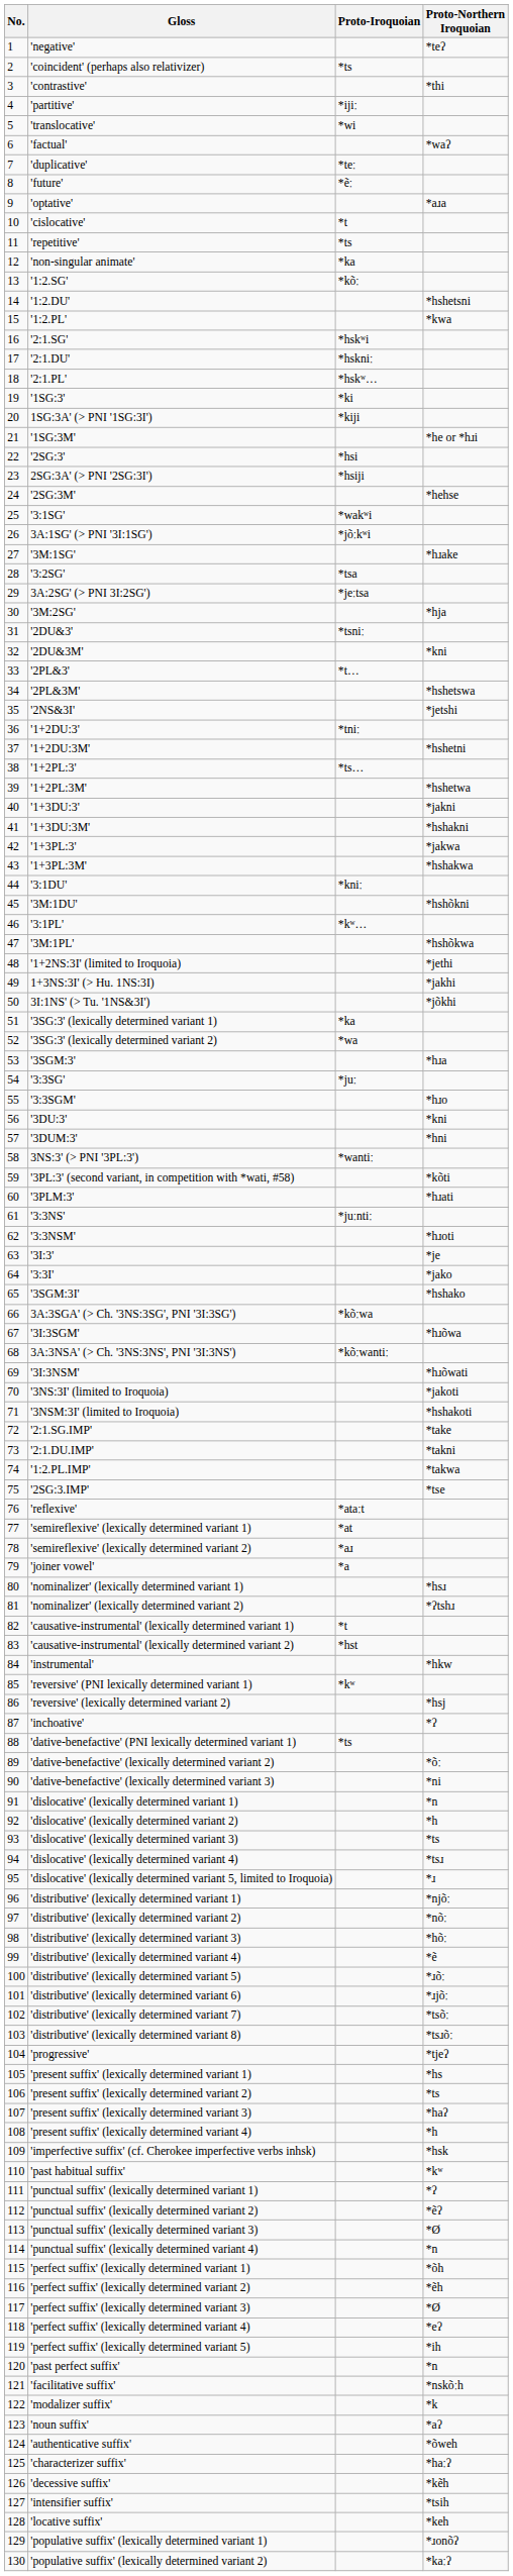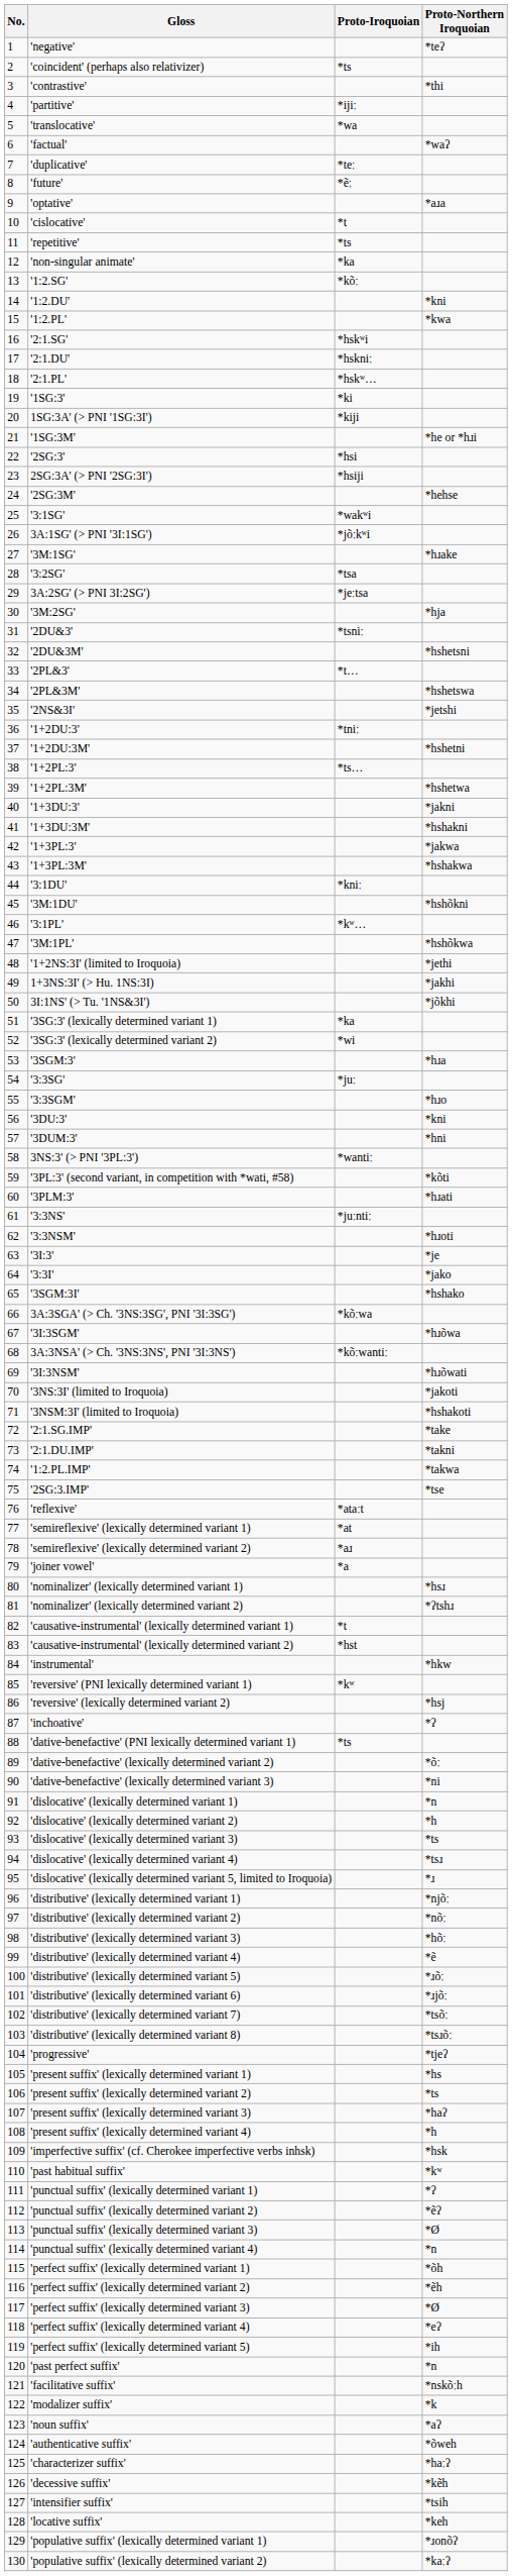'translocative' | Proto-Iroquoian: *wi -> *wa
'1:2.DU' | Proto-Northern Iroquoian: *hshetsni -> *kni
'2DU&3M' | Proto-Northern Iroquoian: *kni -> *hshetsni
'3SG:3' (lexically determined variant 2) | Proto-Iroquoian: *wa -> *wi
